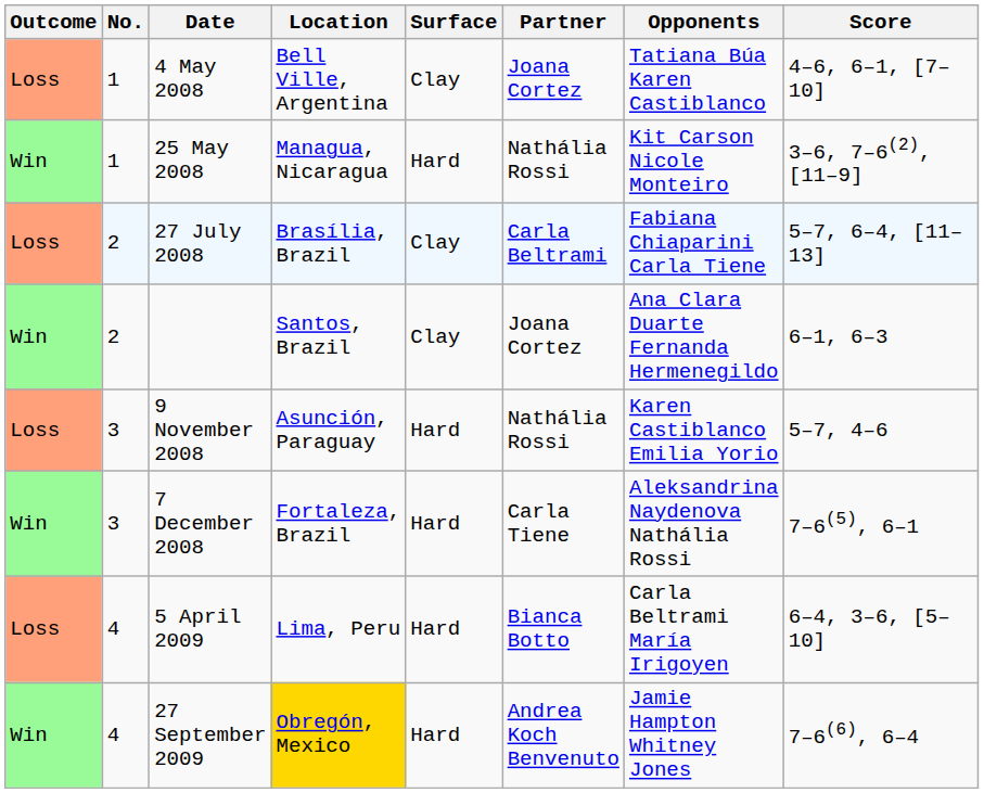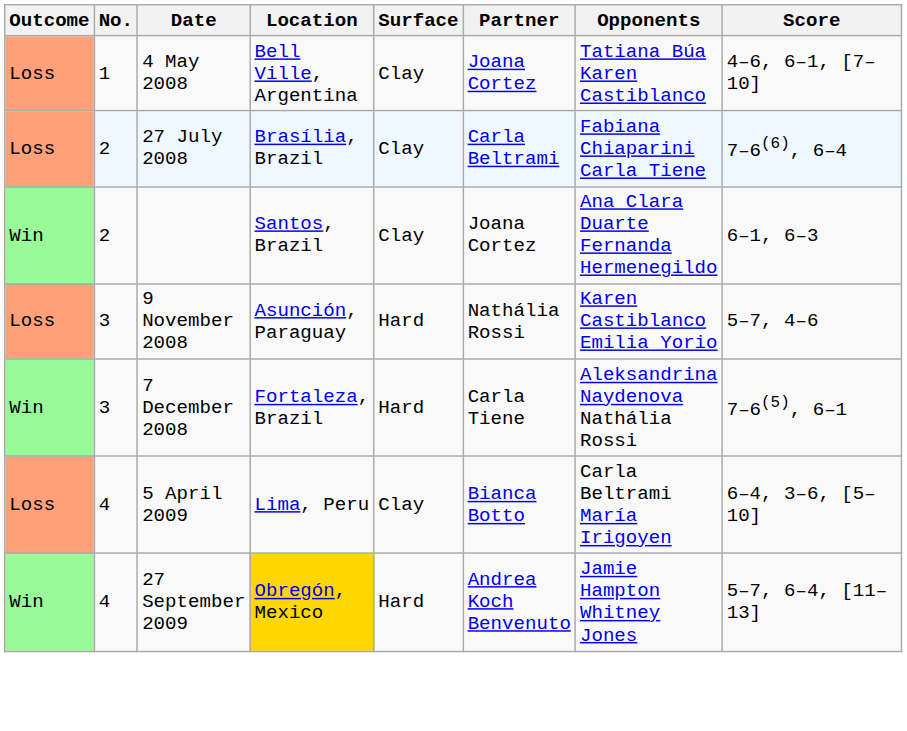- row: Win | 1 | 25 May 2008 | Managua, Nicaragua | Hard | Nathália Rossi | Kit Carson Nicole Monteiro | 3–6, 7–6(2), [11–9]
27 July 2008 | Score: 5–7, 6–4, [11–13] -> 7–6(6), 6–4
5 April 2009 | Surface: Hard -> Clay
27 September 2009 | Score: 7–6(6), 6–4 -> 5–7, 6–4, [11–13]
